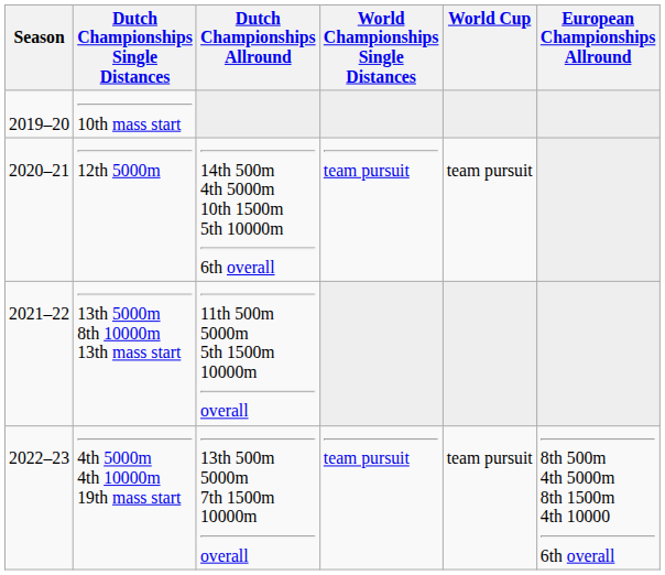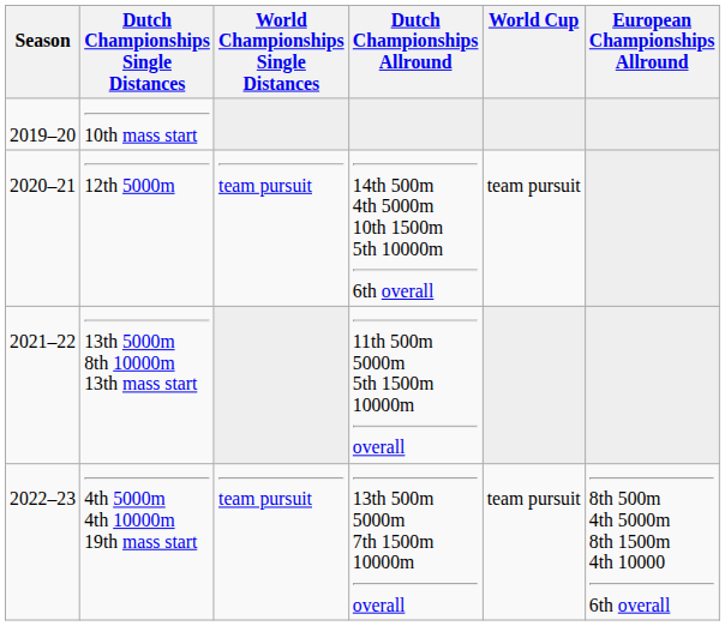columns swapped: Dutch Championships Allround <-> World Championships Single Distances
